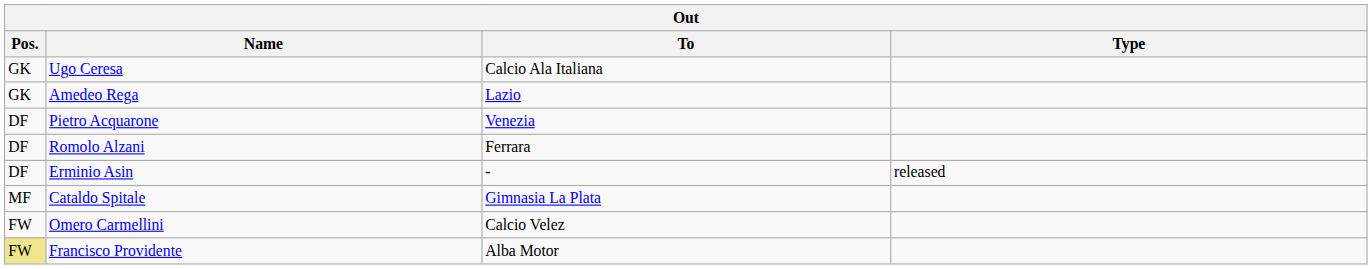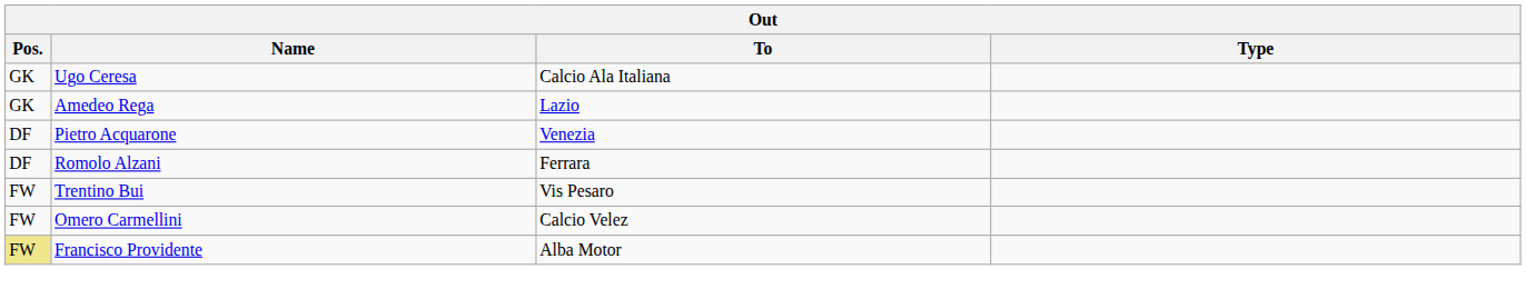- row: DF | Erminio Asin | - | released
- row: MF | Cataldo Spitale | Gimnasia La Plata
+ row: FW | Trentino Bui | Vis Pesaro
